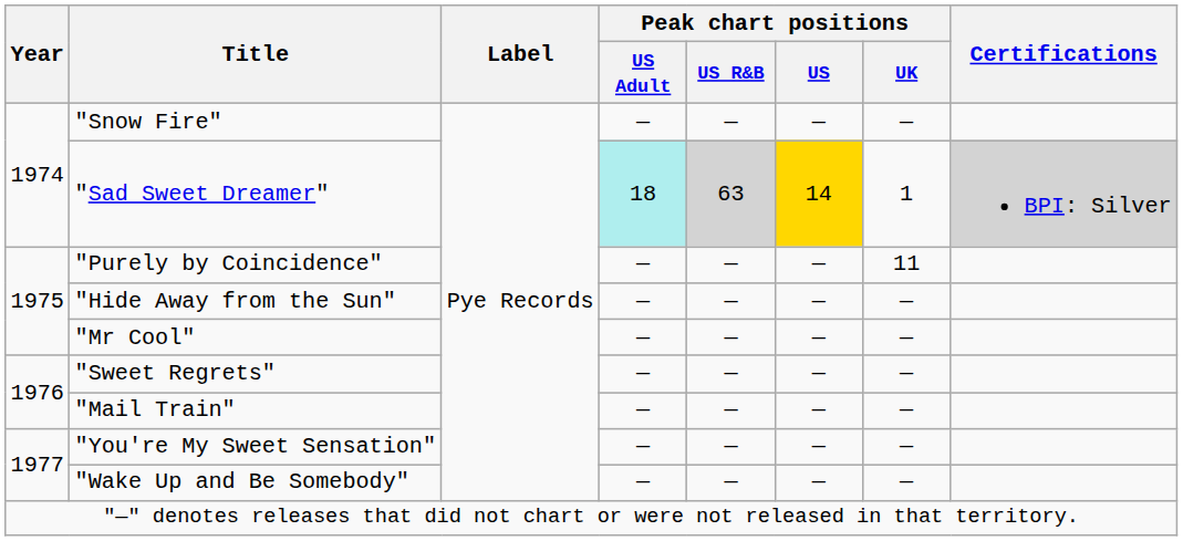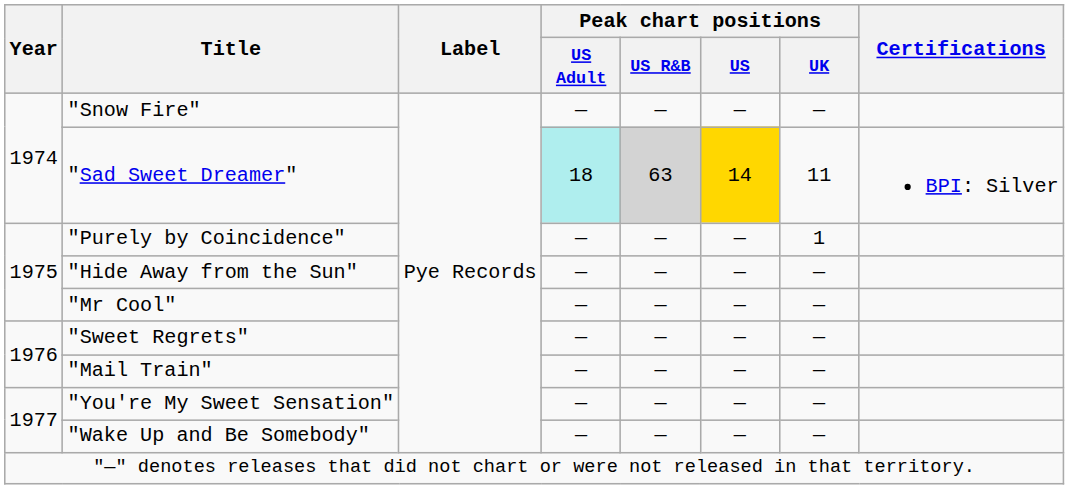"Sad Sweet Dreamer" | Peak chart positions / UK: 1 -> 11
"Sad Sweet Dreamer" | Certifications: lightgrey background -> no background
"Purely by Coincidence" | Peak chart positions / UK: 11 -> 1
